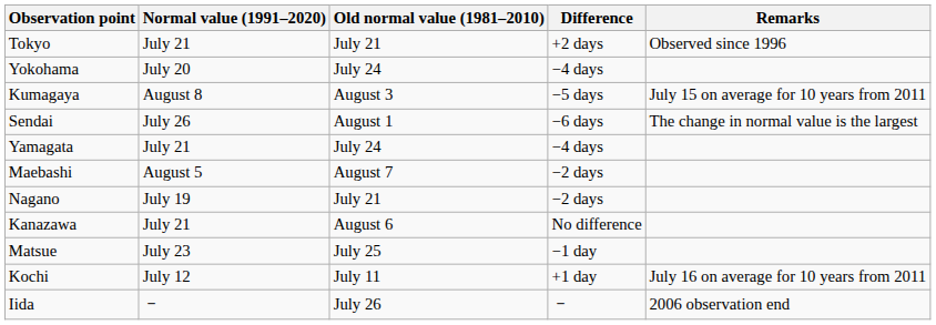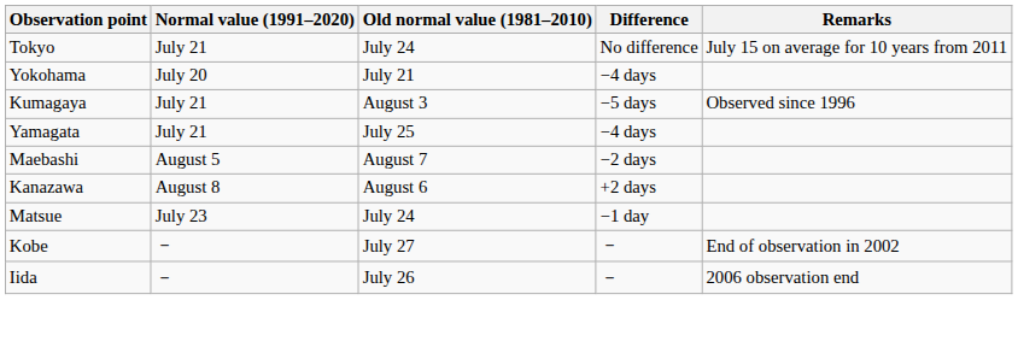Tokyo | Old normal value (1981–2010): July 21 -> July 24
Tokyo | Difference: +2 days -> No difference
Tokyo | Remarks: Observed since 1996 -> July 15 on average for 10 years from 2011
Yokohama | Old normal value (1981–2010): July 24 -> July 21
Kumagaya | Normal value (1991–2020): August 8 -> July 21
Kumagaya | Remarks: July 15 on average for 10 years from 2011 -> Observed since 1996
- row: Sendai | July 26 | August 1 | −6 days | The change in normal value is the largest
Yamagata | Old normal value (1981–2010): July 24 -> July 25
- row: Nagano | July 19 | July 21 | −2 days
Kanazawa | Normal value (1991–2020): July 21 -> August 8
Kanazawa | Difference: No difference -> +2 days
Matsue | Old normal value (1981–2010): July 25 -> July 24
- row: Kochi | July 12 | July 11 | +1 day | July 16 on average for 10 years from 2011
+ row: Kobe | － | July 27 | － | End of observation in 2002
